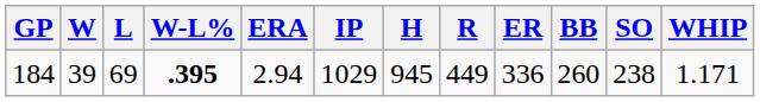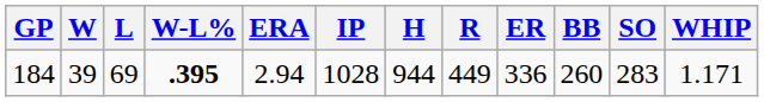184 | IP: 1029 -> 1028
184 | H: 945 -> 944
184 | SO: 238 -> 283
